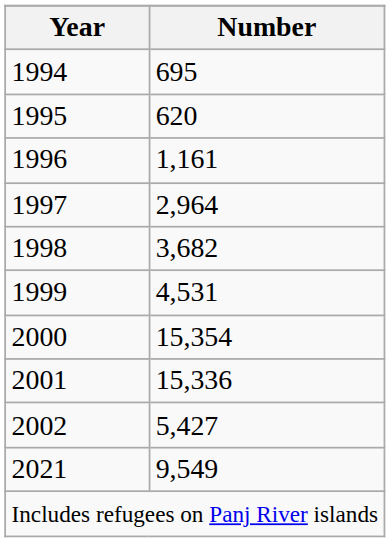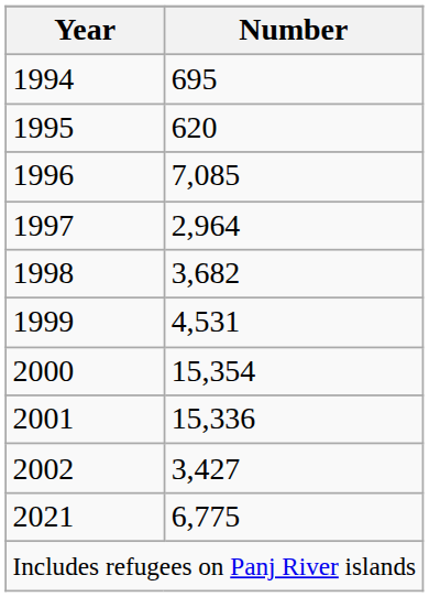1996 | Number: 1,161 -> 7,085
2002 | Number: 5,427 -> 3,427
2021 | Number: 9,549 -> 6,775
